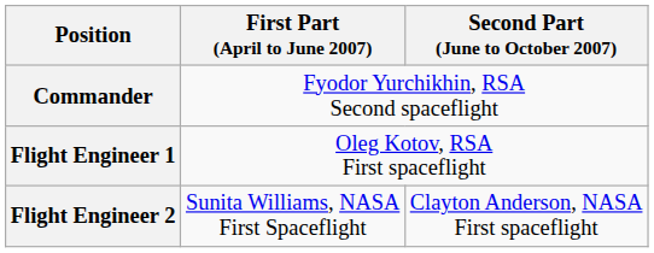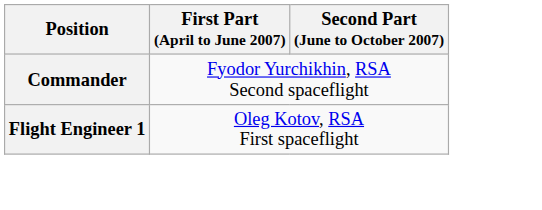- row: Flight Engineer 2 | Sunita Williams, NASA First Spaceflight | Clayton Anderson, NASA First spaceflight
